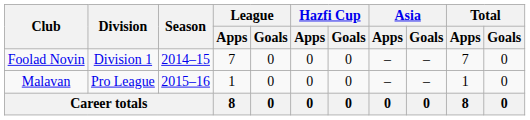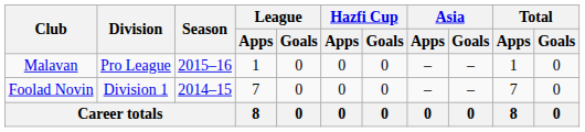rows swapped: Foolad Novin <-> Malavan
